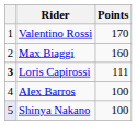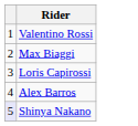- column: Points | 170 | 160 | 111 | 100 | 100
Loris Capirossi | column 1: bold -> normal
